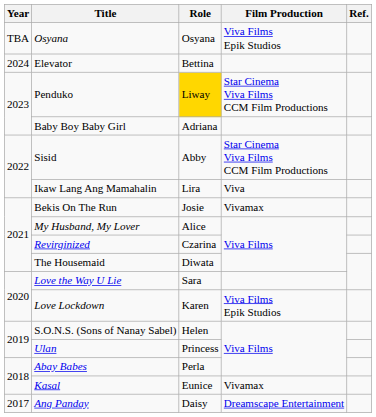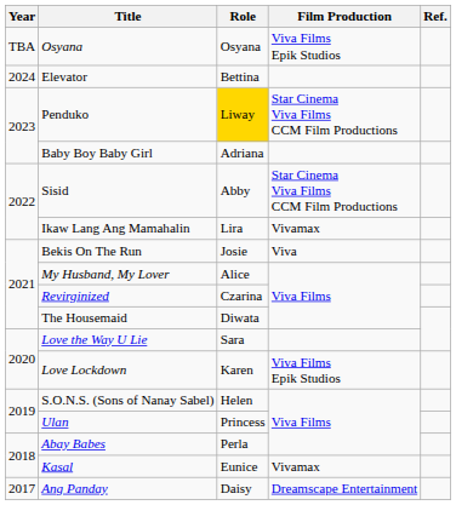Ikaw Lang Ang Mamahalin | Film Production: Viva -> Vivamax
Bekis On The Run | Film Production: Vivamax -> Viva
